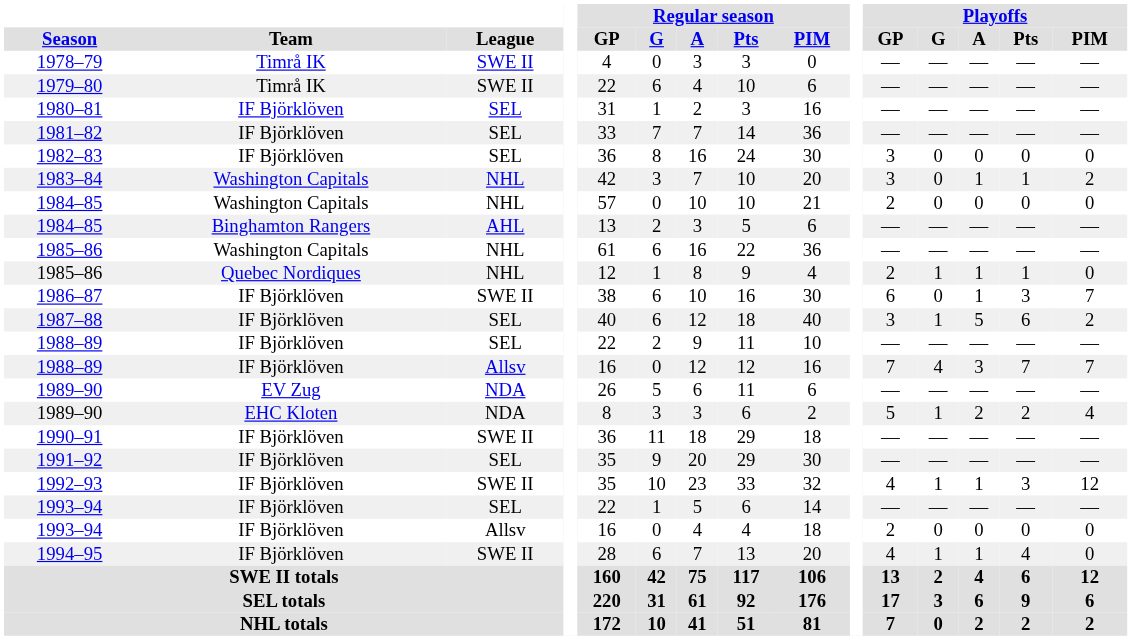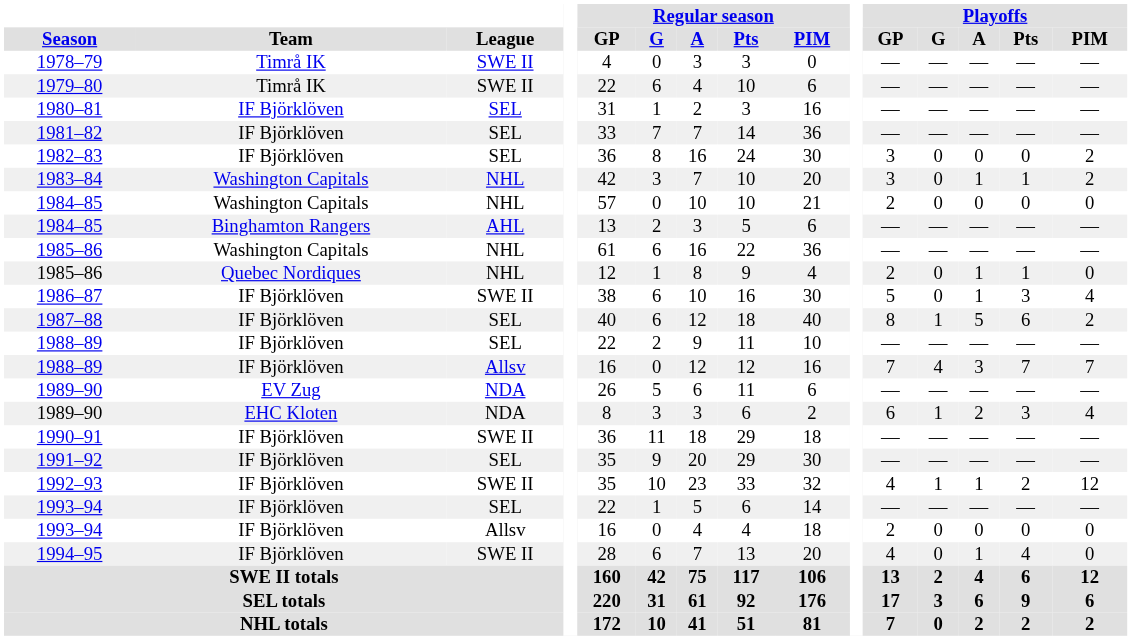1982–83 | Playoffs / PIM: 0 -> 2
1985–86 / Quebec Nordiques | Playoffs / G: 1 -> 0
1986–87 | Playoffs / GP: 6 -> 5
1986–87 | Playoffs / PIM: 7 -> 4
1987–88 | Playoffs / GP: 3 -> 8
1989–90 / EHC Kloten | Playoffs / GP: 5 -> 6
1989–90 / EHC Kloten | Playoffs / Pts: 2 -> 3
1992–93 | Playoffs / Pts: 3 -> 2
1994–95 | Playoffs / G: 1 -> 0
